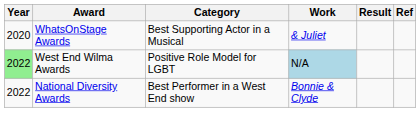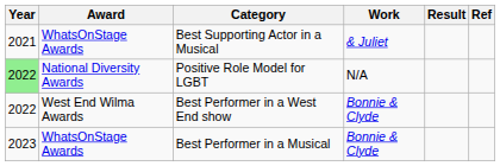Best Supporting Actor in a Musical | Year: 2020 -> 2021
Positive Role Model for LGBT | Award: West End Wilma Awards -> National Diversity Awards
Positive Role Model for LGBT | Work: lightblue background -> no background
Best Performer in a West End show | Award: National Diversity Awards -> West End Wilma Awards
+ row: 2023 | WhatsOnStage Awards | Best Performer in a Musical | Bonnie & Clyde
